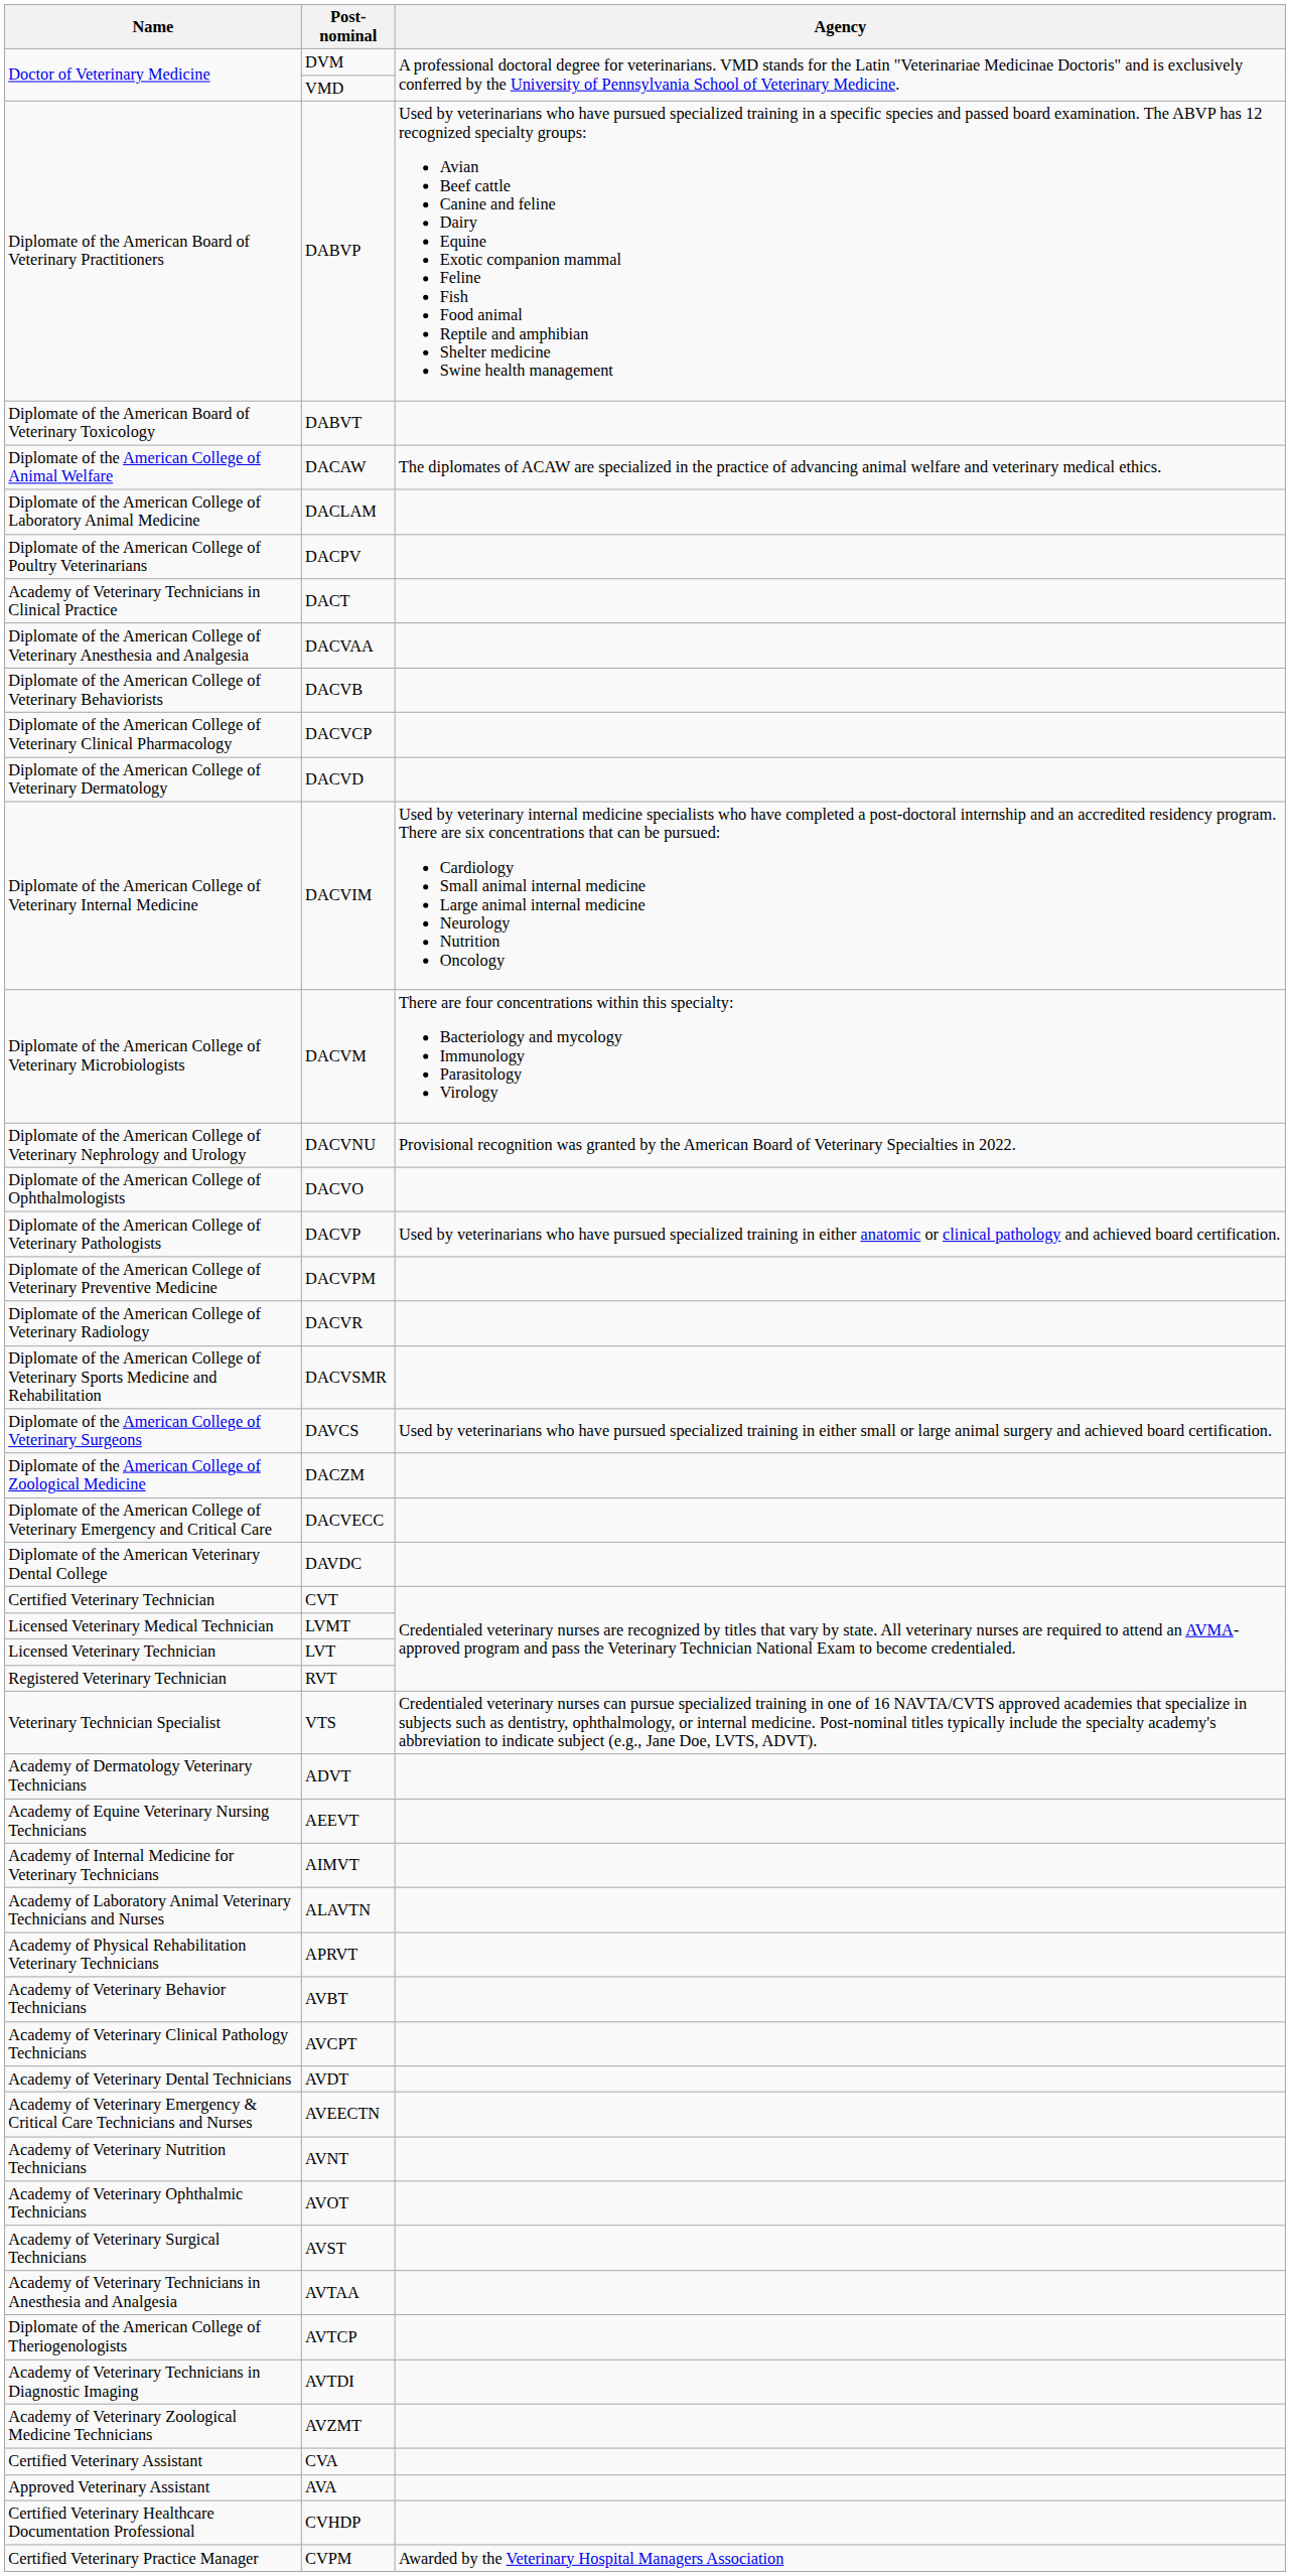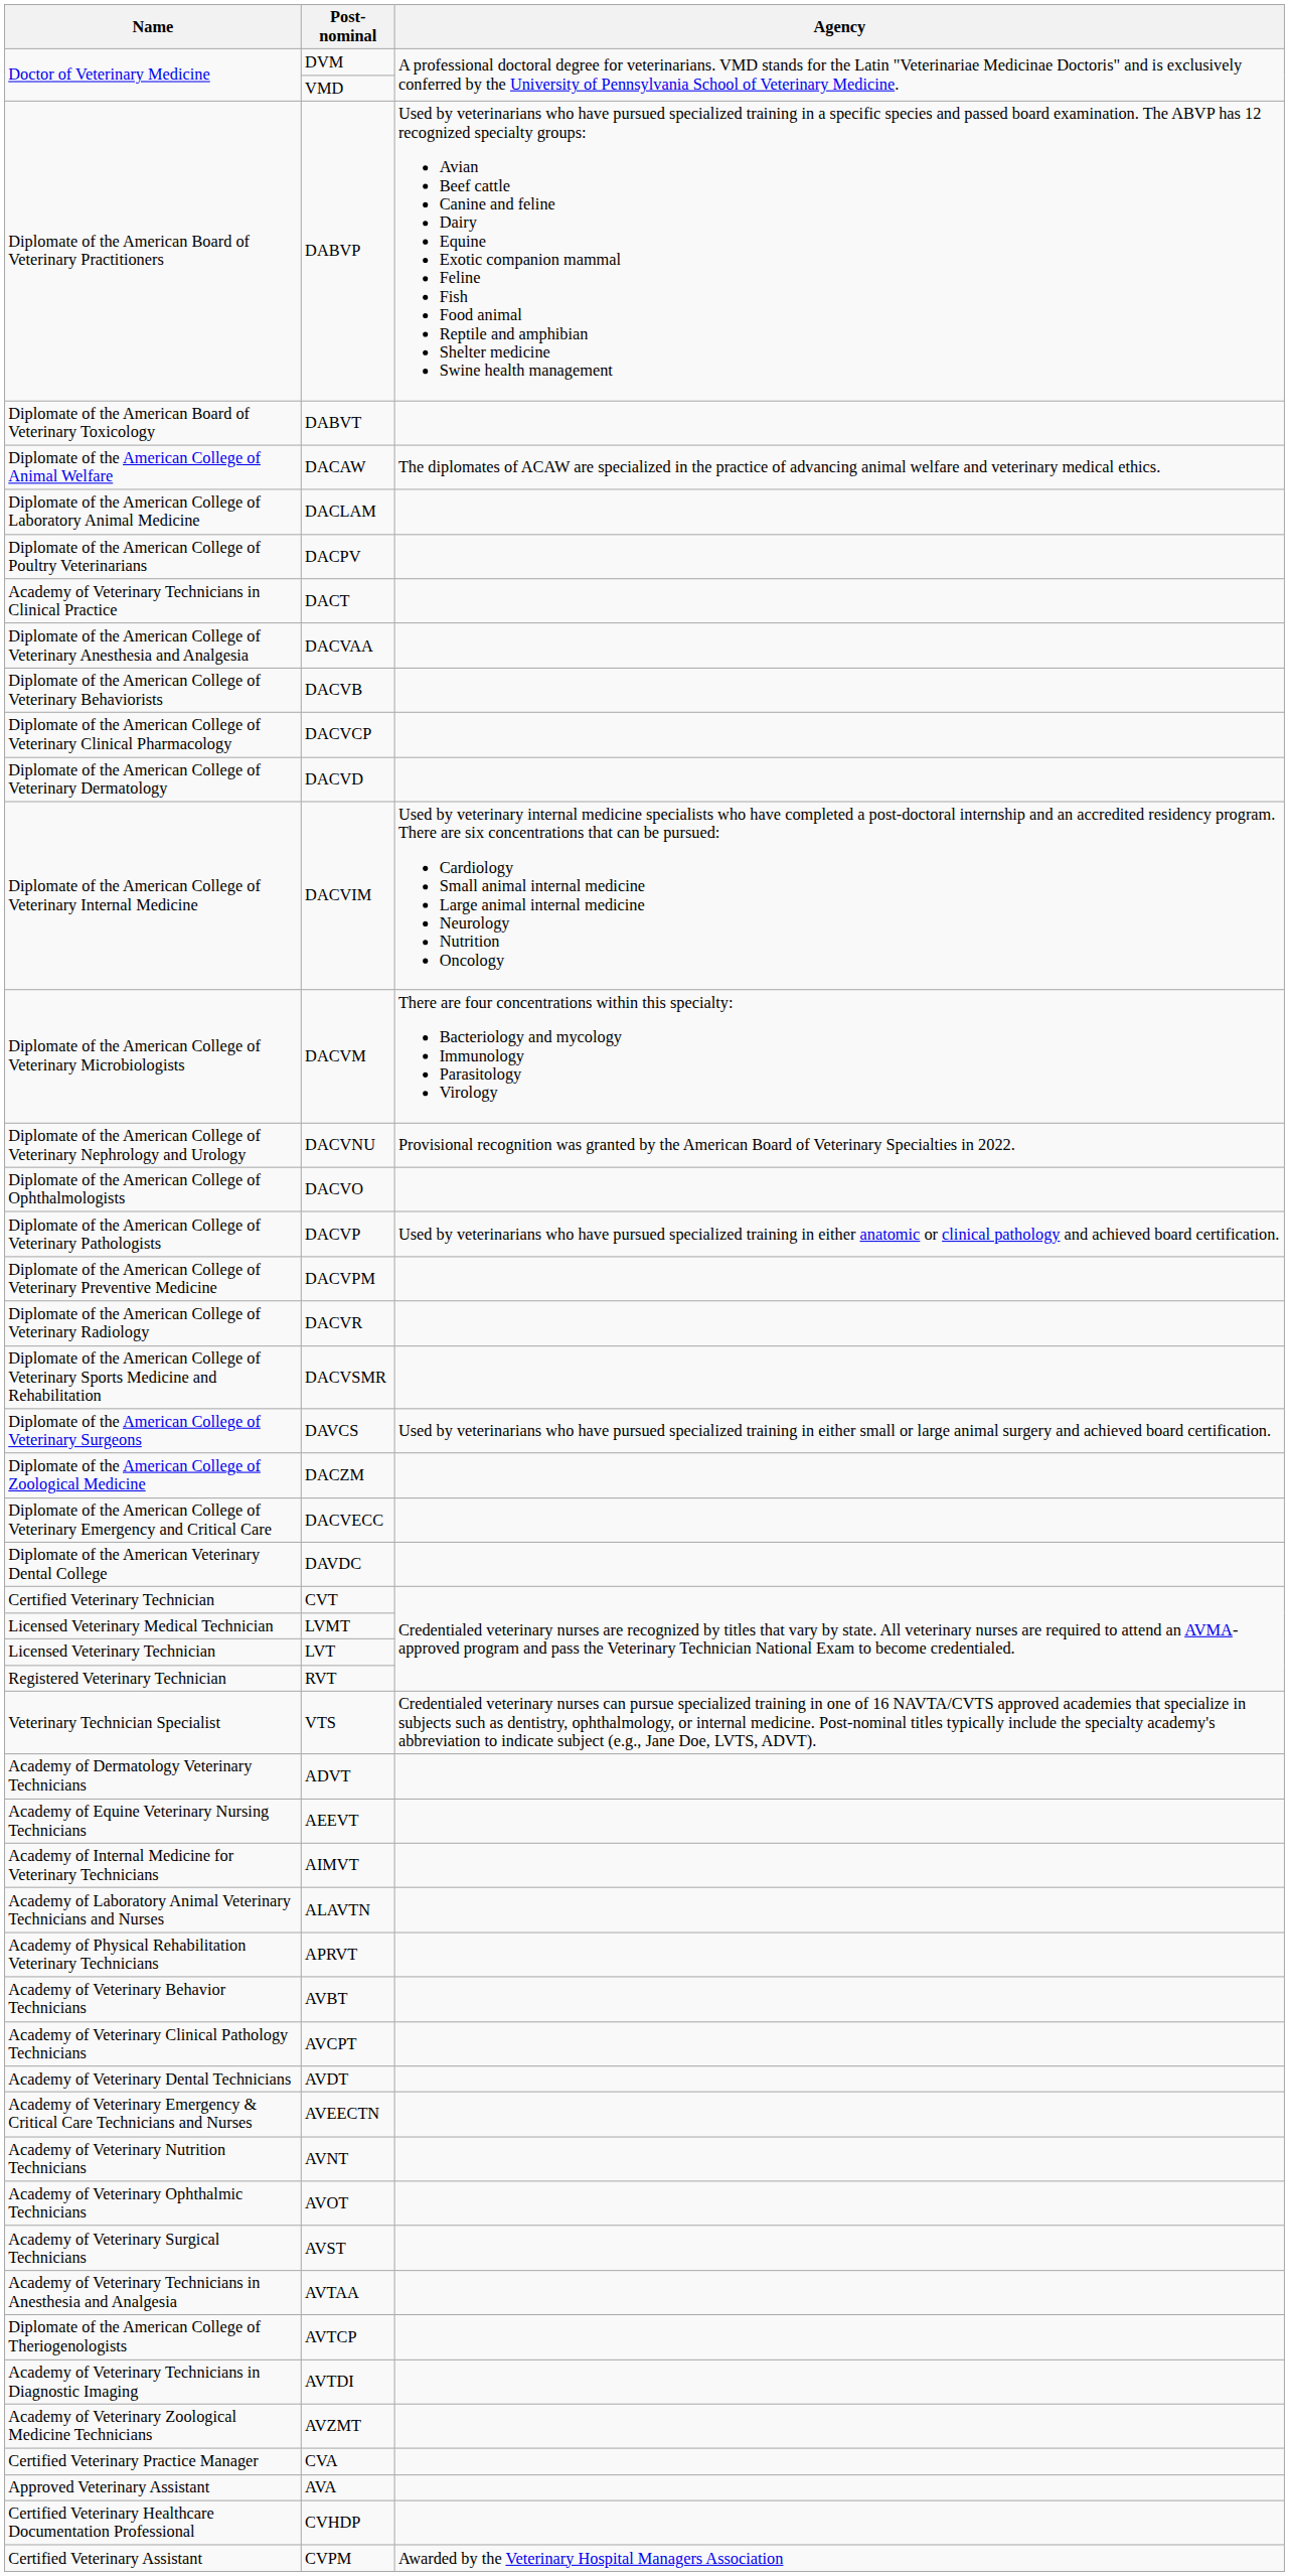CVA | Name: Certified Veterinary Assistant -> Certified Veterinary Practice Manager
CVPM | Name: Certified Veterinary Practice Manager -> Certified Veterinary Assistant
